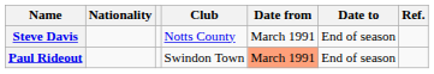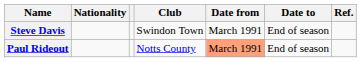Steve Davis | Club: Notts County -> Swindon Town
Paul Rideout | Club: Swindon Town -> Notts County
